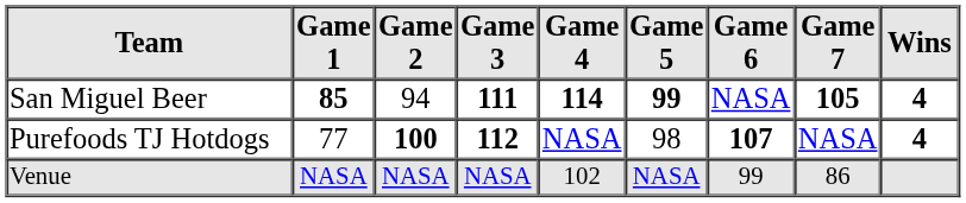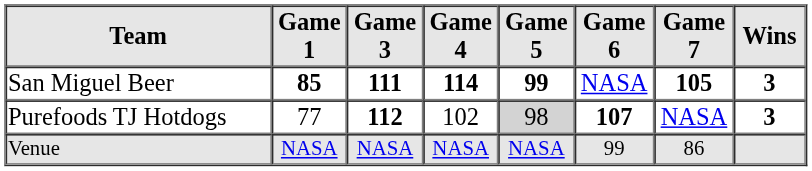- column: Game 2 | 94 | 100 | NASA
San Miguel Beer | Wins: 4 -> 3
Purefoods TJ Hotdogs | Game 4: NASA -> 102
Purefoods TJ Hotdogs | Game 5: no background -> lightgrey background
Purefoods TJ Hotdogs | Wins: 4 -> 3
Venue | Game 4: 102 -> NASA
